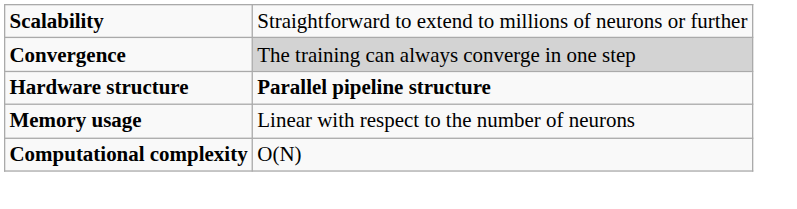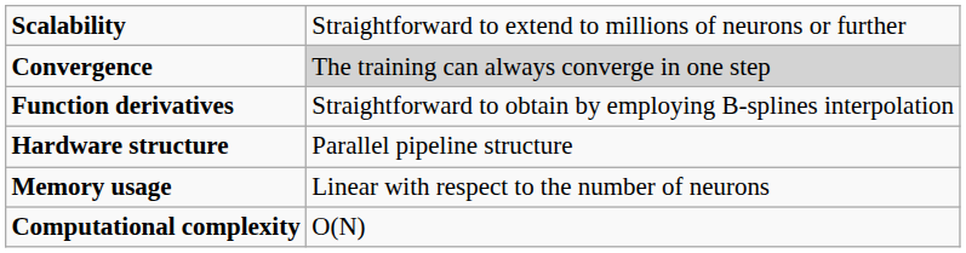+ row: Function derivatives | Straightforward to obtain by employing B-splines interpolation
Hardware structure | column 2: bold -> normal
